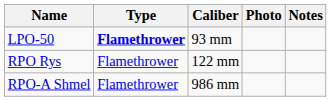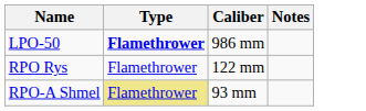- column: Photo
LPO-50 | Caliber: 93 mm -> 986 mm
RPO-A Shmel | Type: no background -> khaki background
RPO-A Shmel | Caliber: 986 mm -> 93 mm
